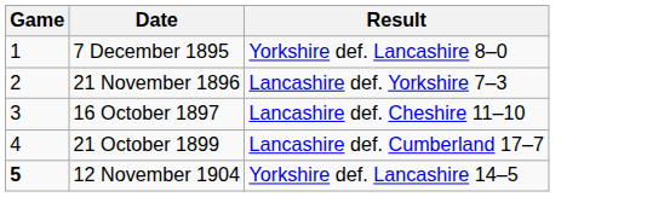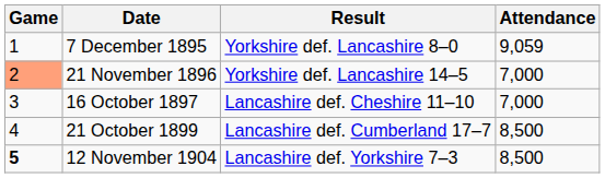+ column: Attendance | 9,059 | 7,000 | 7,000 | 8,500 | 8,500
21 November 1896 | Game: no background -> lightsalmon background
21 November 1896 | Result: Lancashire def. Yorkshire 7–3 -> Yorkshire def. Lancashire 14–5
12 November 1904 | Result: Yorkshire def. Lancashire 14–5 -> Lancashire def. Yorkshire 7–3
